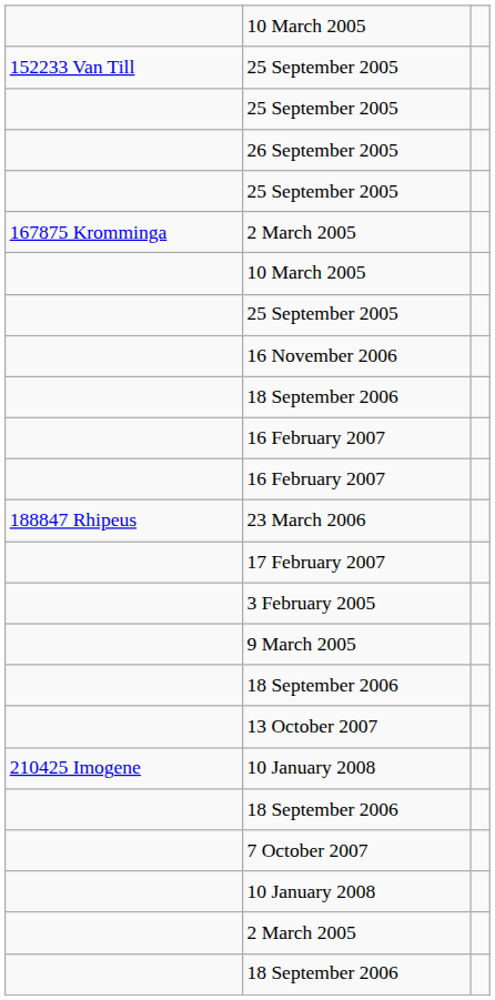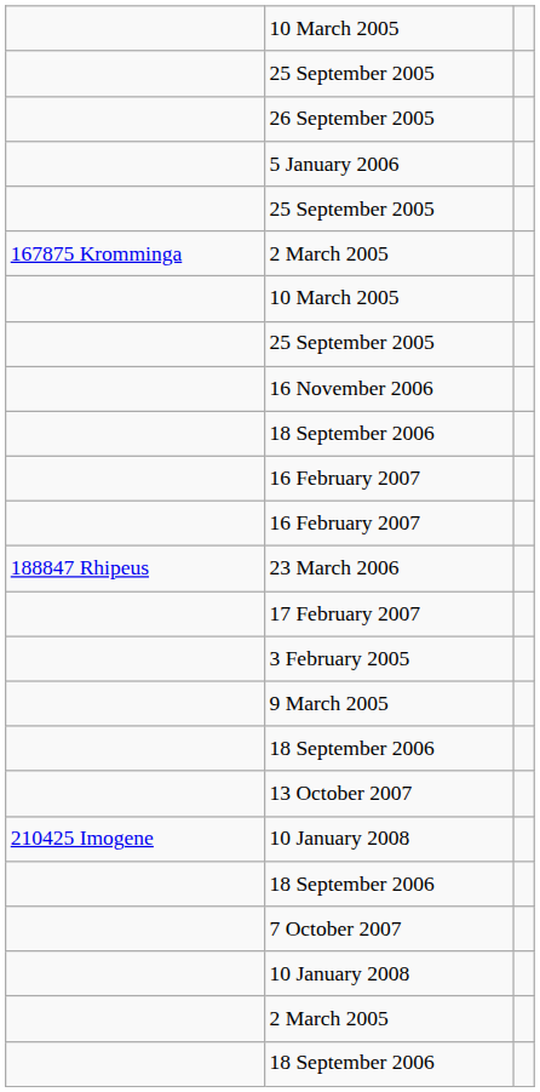- row: 152233 Van Till | 25 September 2005
+ row: 5 January 2006
